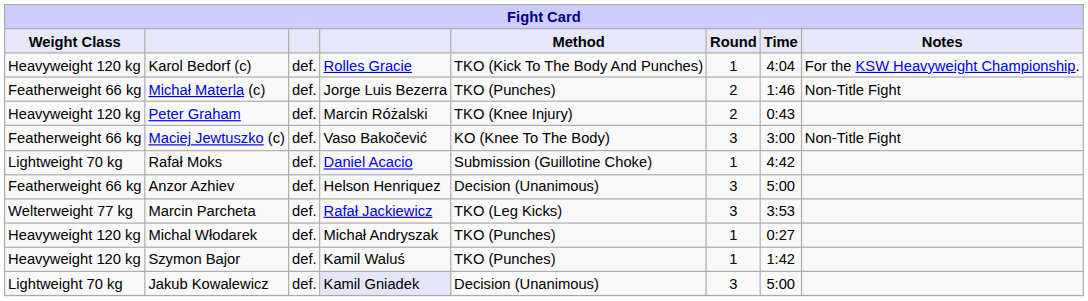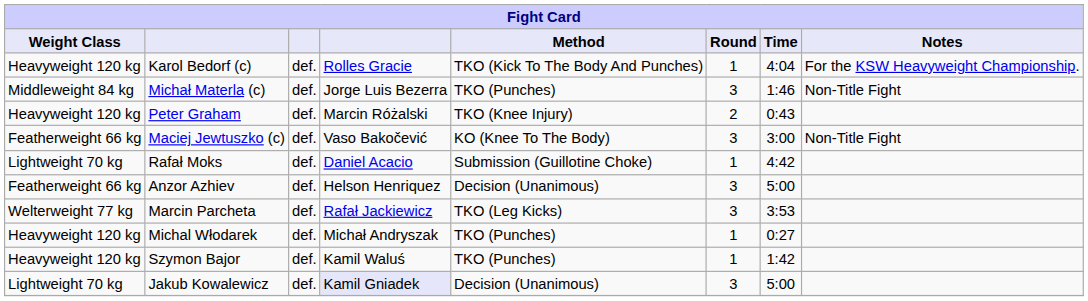Michał Materla (c) | Weight Class: Featherweight 66 kg -> Middleweight 84 kg
Michał Materla (c) | Round: 2 -> 3
